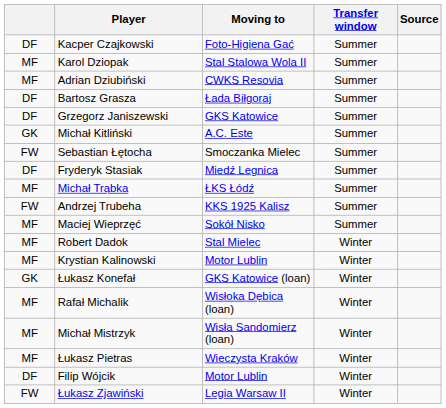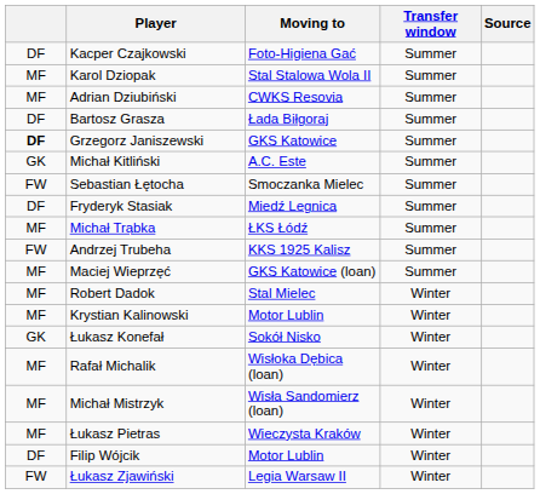Grzegorz Janiszewski | column 1: normal -> bold
Maciej Wieprzęć | Moving to: Sokół Nisko -> GKS Katowice (loan)
Łukasz Konefał | Moving to: GKS Katowice (loan) -> Sokół Nisko
